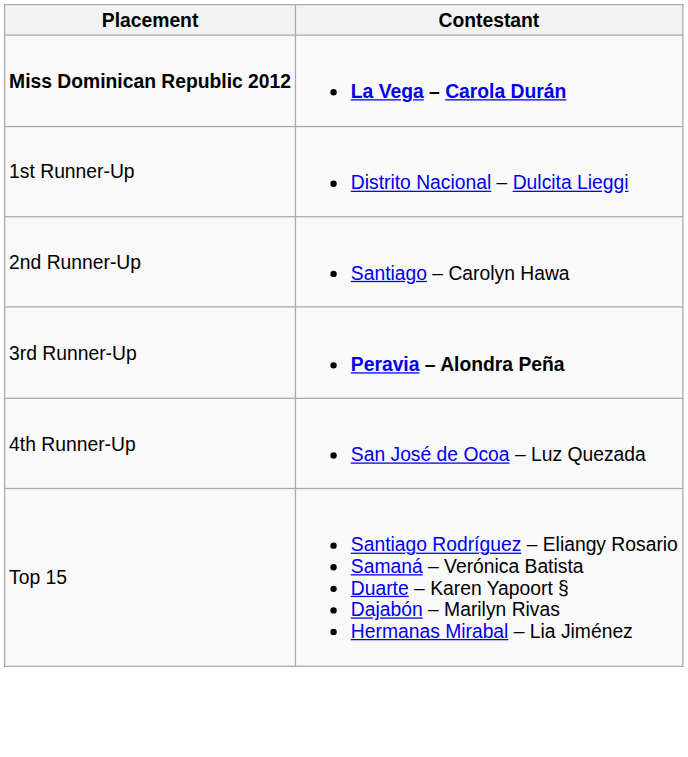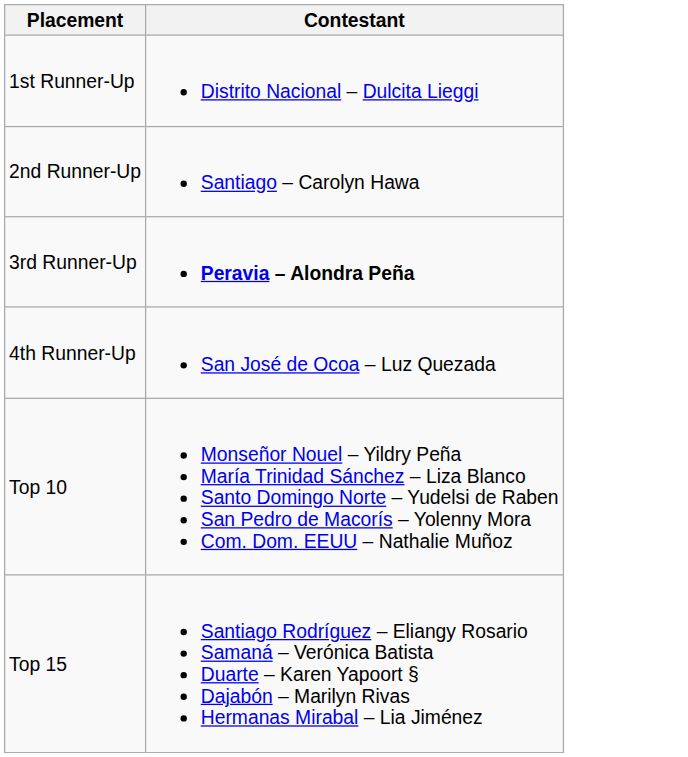- row: Miss Dominican Republic 2012 | La Vega – Carola Durán
+ row: Top 10 | Monseñor Nouel – Yildry Peña María Trinidad Sánchez – Liza Blanco Santo Domingo Norte – Yudelsi de Raben San Pedro de Macorís – Yolenny Mora Com. Dom. EEUU – Nathalie Muñoz
